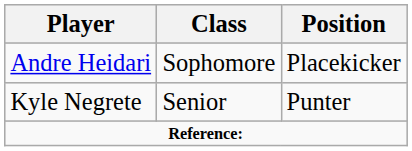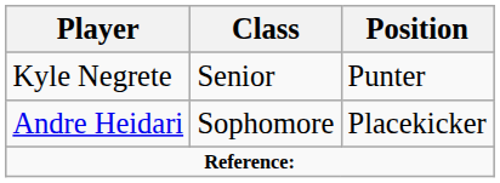rows swapped: Andre Heidari <-> Kyle Negrete
